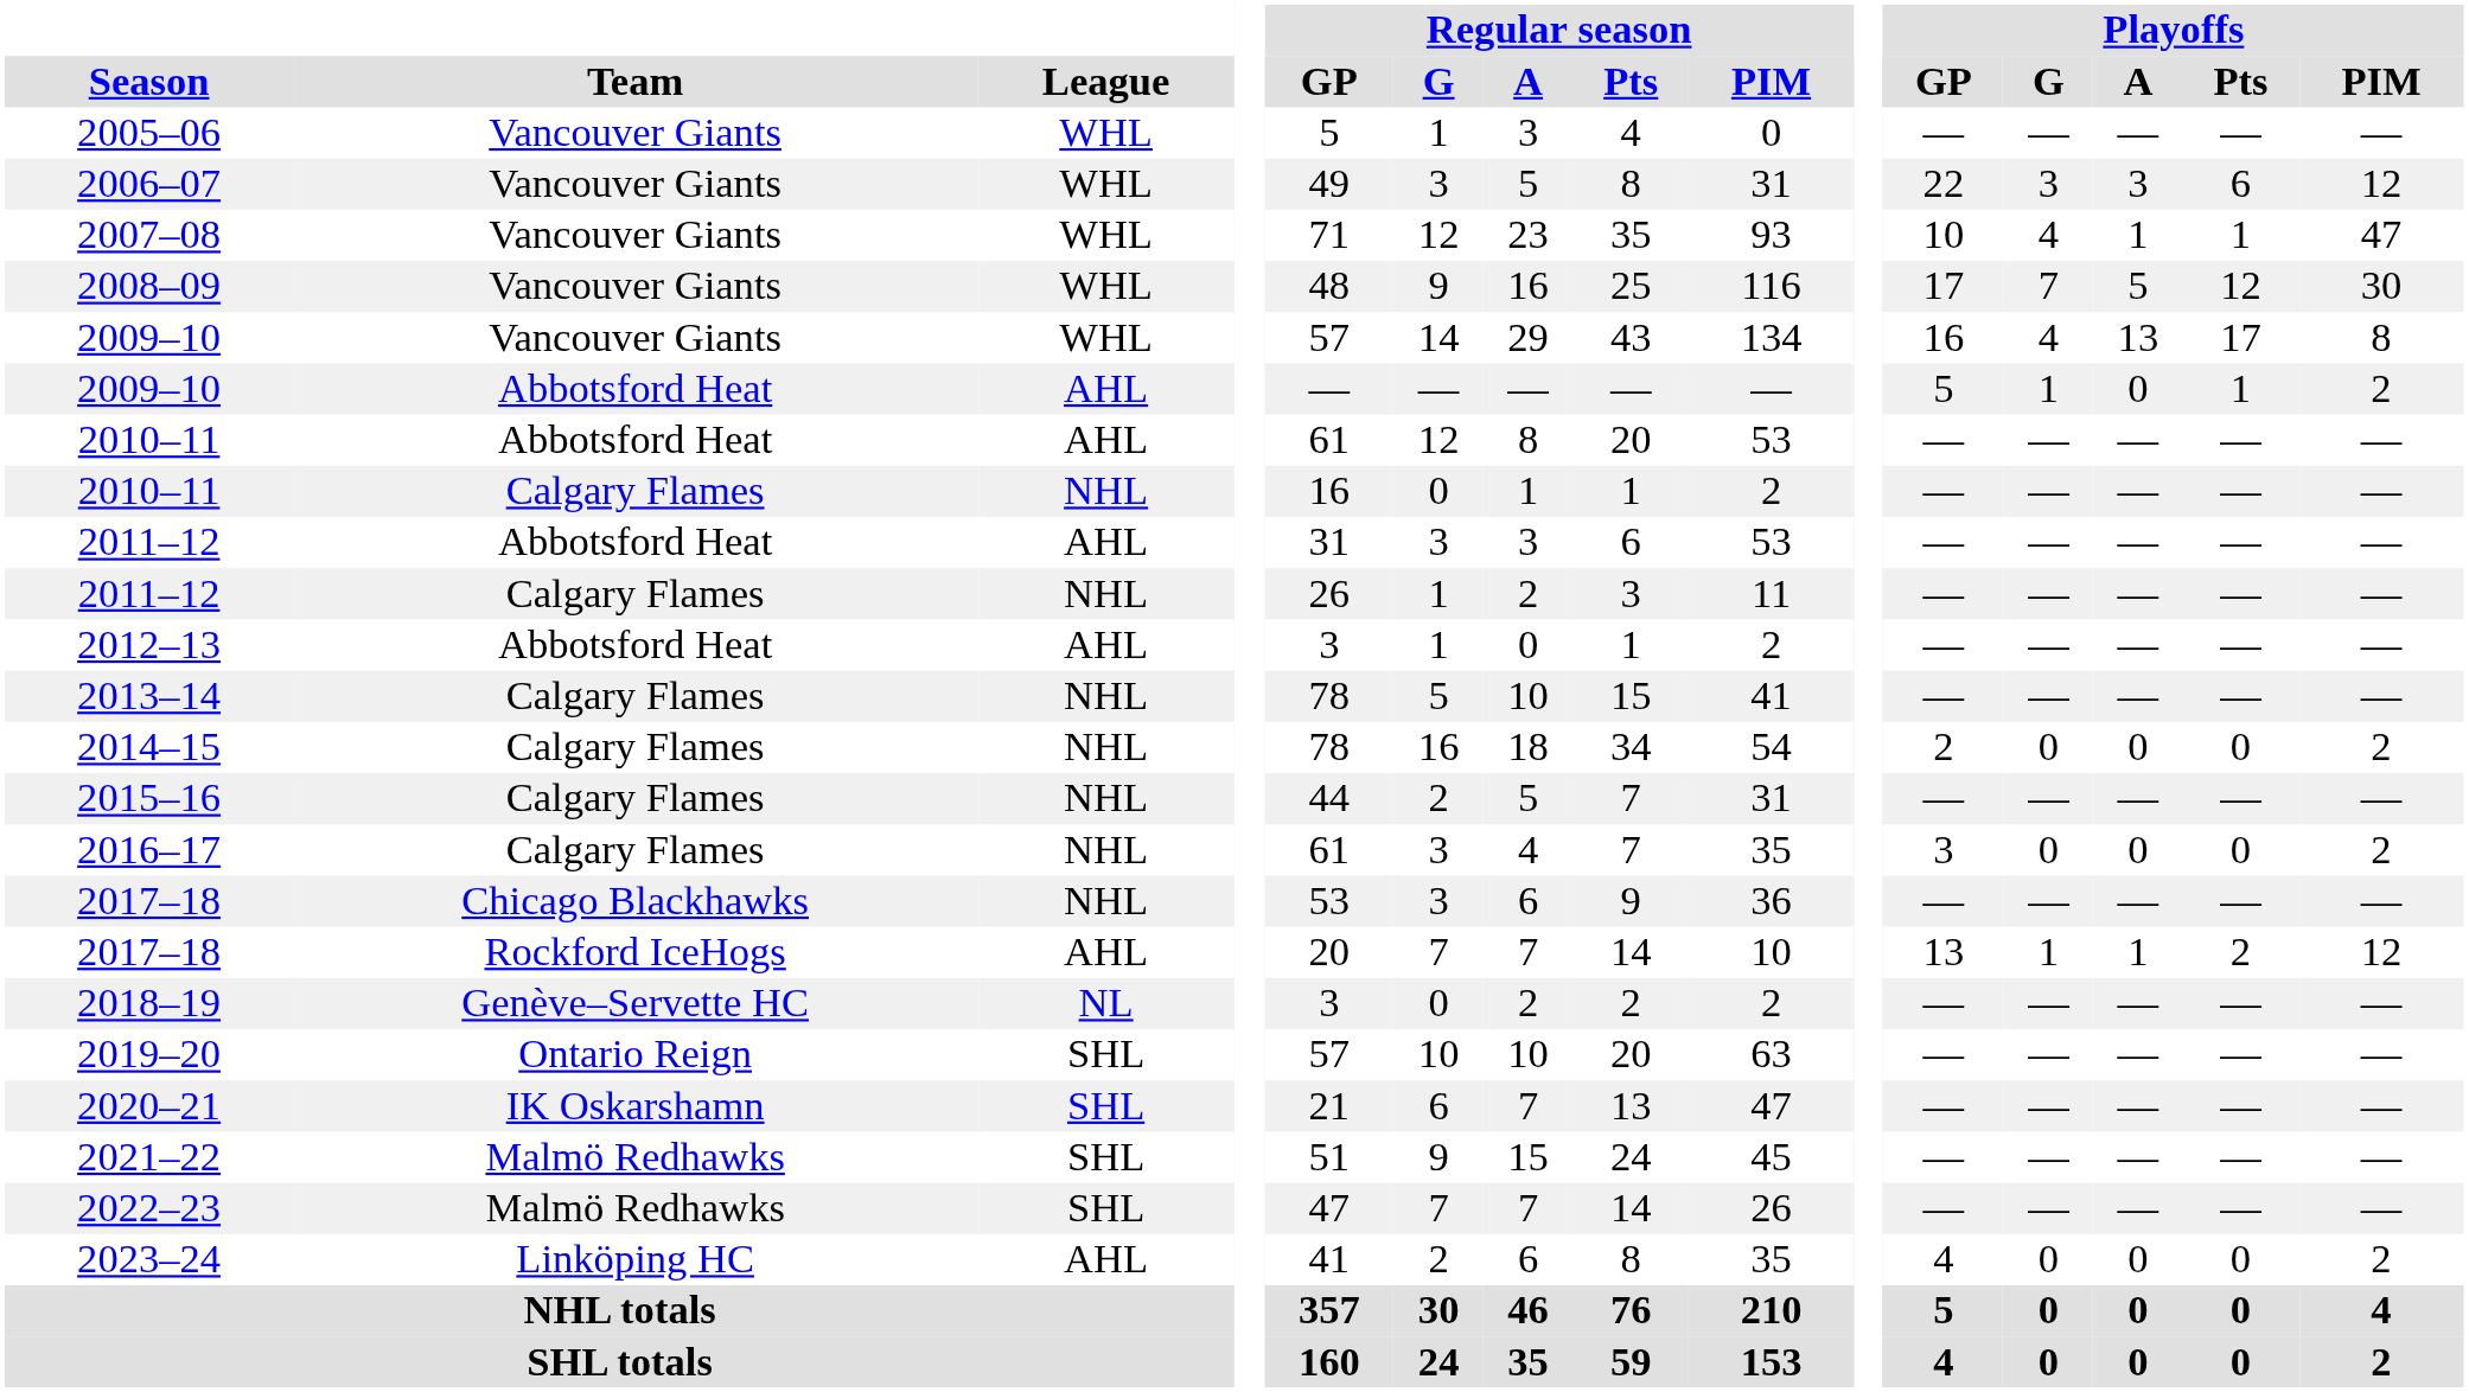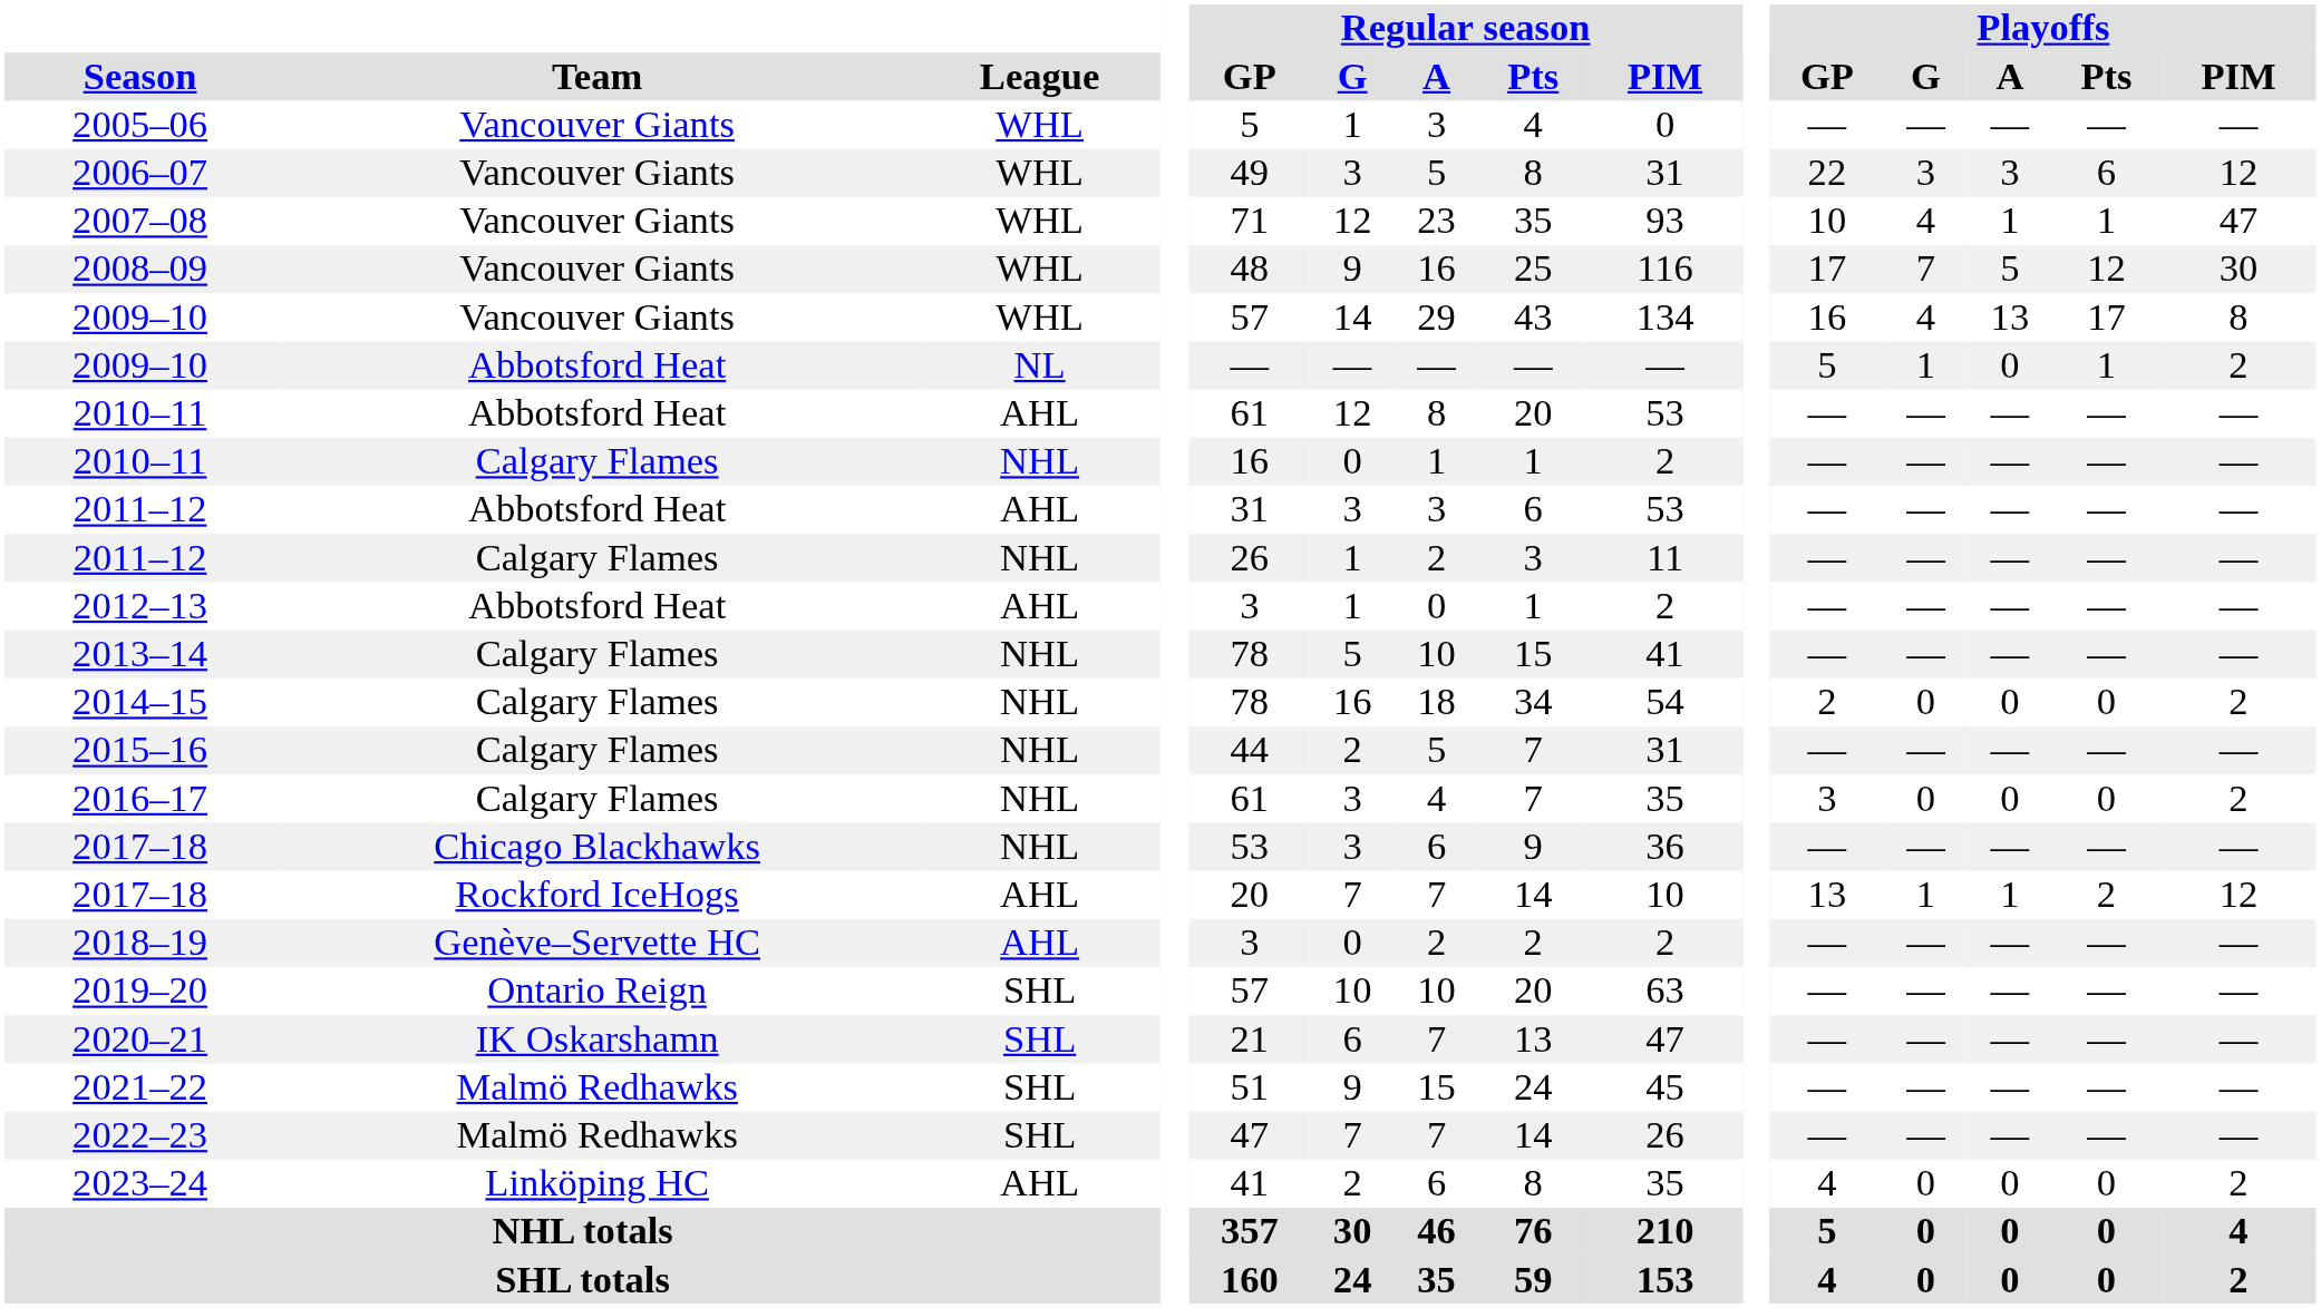2009–10 / Abbotsford Heat | League: AHL -> NL
2018–19 | League: NL -> AHL
